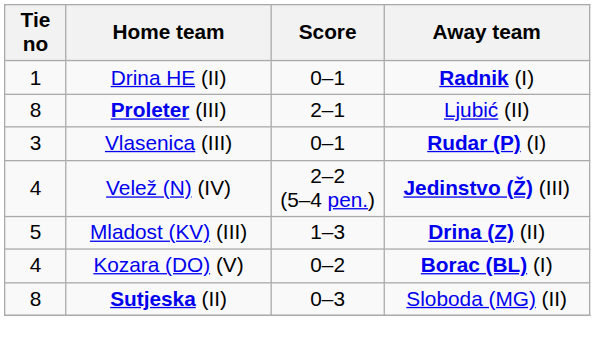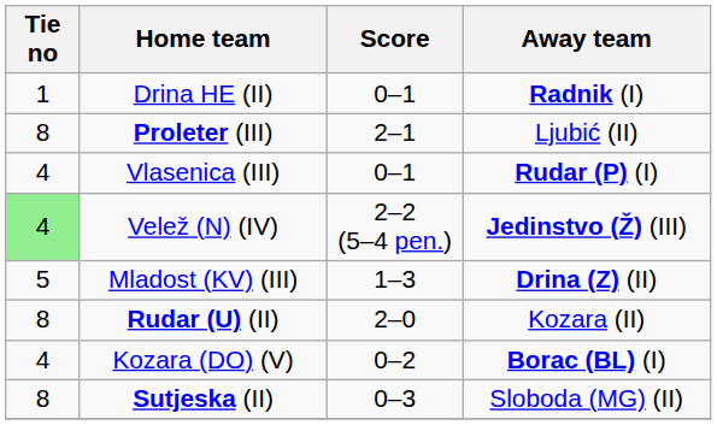Vlasenica (III) | Tie no: 3 -> 4
Velež (N) (IV) | Tie no: no background -> lightgreen background
+ row: 8 | Rudar (U) (II) | 2–0 | Kozara (II)
